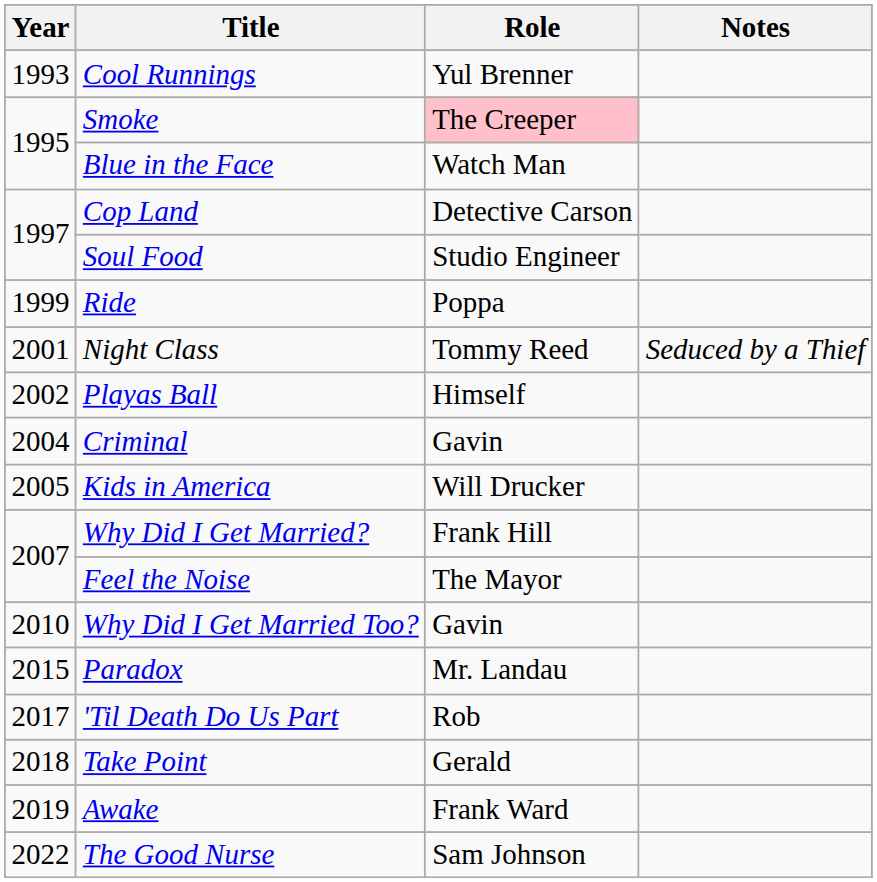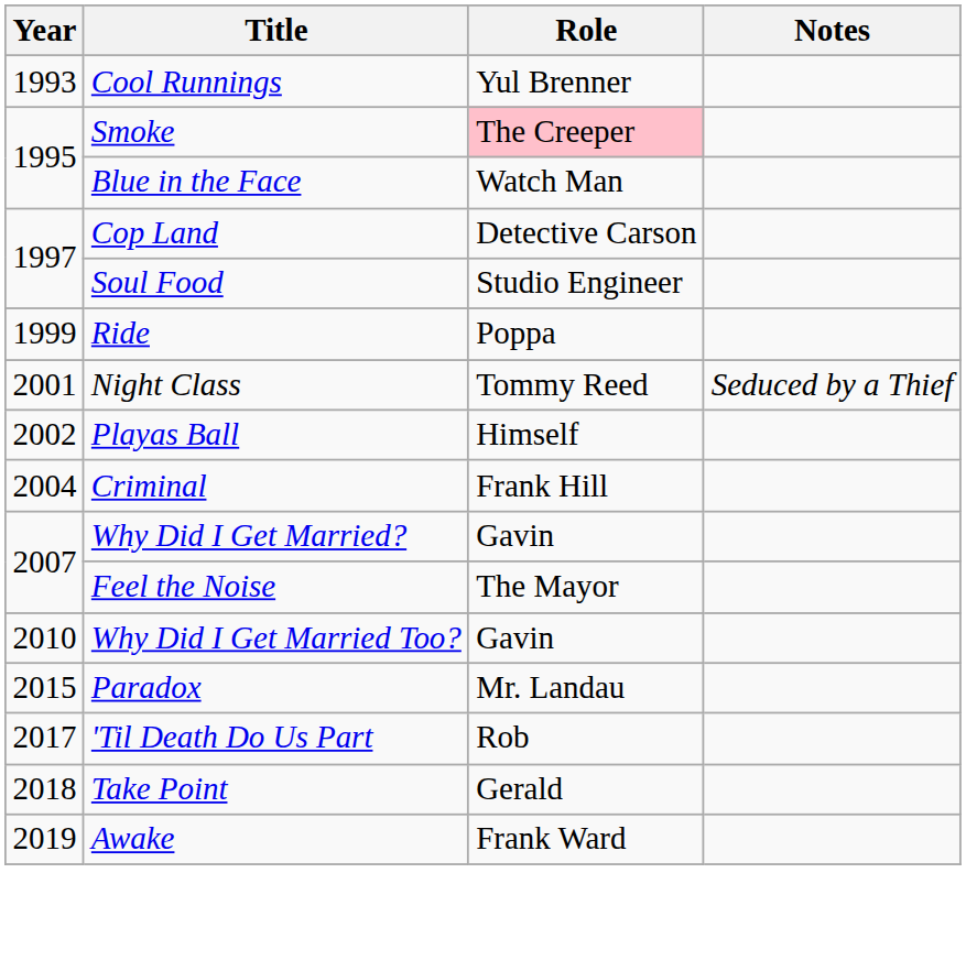Criminal | Role: Gavin -> Frank Hill
- row: 2005 | Kids in America | Will Drucker
Why Did I Get Married? | Role: Frank Hill -> Gavin
- row: 2022 | The Good Nurse | Sam Johnson
